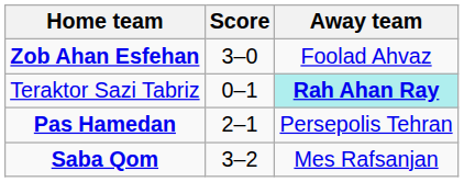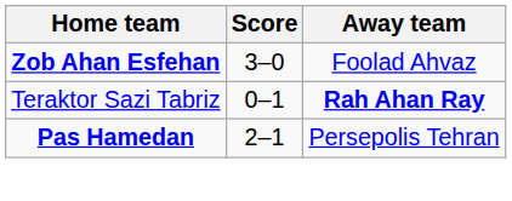Teraktor Sazi Tabriz | Away team: paleturquoise background -> no background
- row: Saba Qom | 3–2 | Mes Rafsanjan
